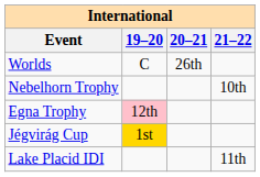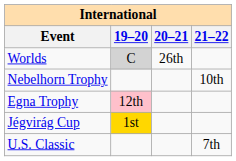Worlds | 19–20: no background -> lightgrey background
- row: Lake Placid IDI | 11th
+ row: U.S. Classic | 7th
